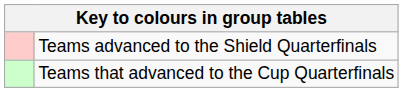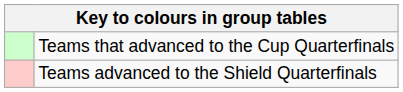rows swapped: Teams that advanced to the Cup Quarterfinals <-> Teams advanced to the Shield Quarterfinals
